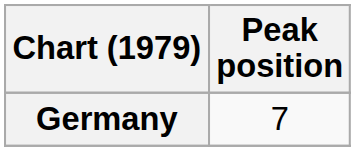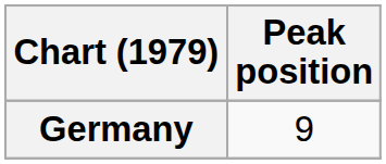Germany | Peak position: 7 -> 9
